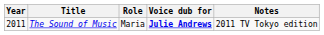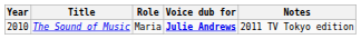The Sound of Music | Year: 2011 -> 2010
